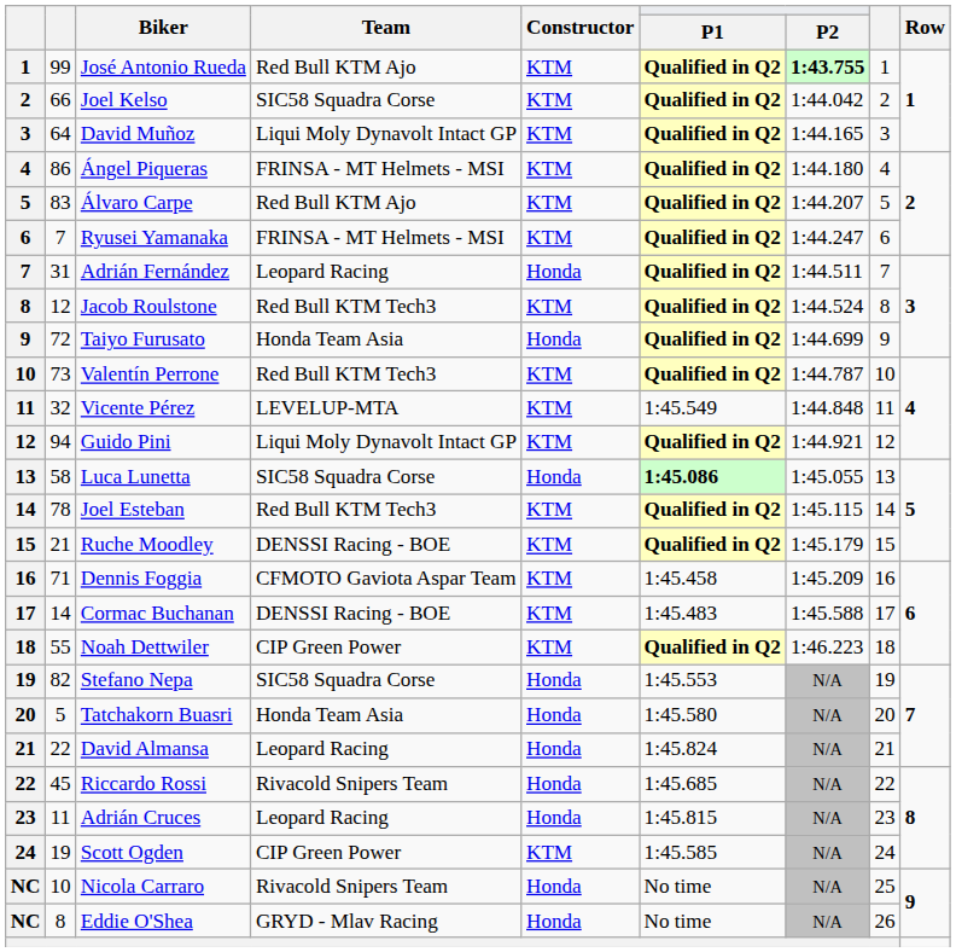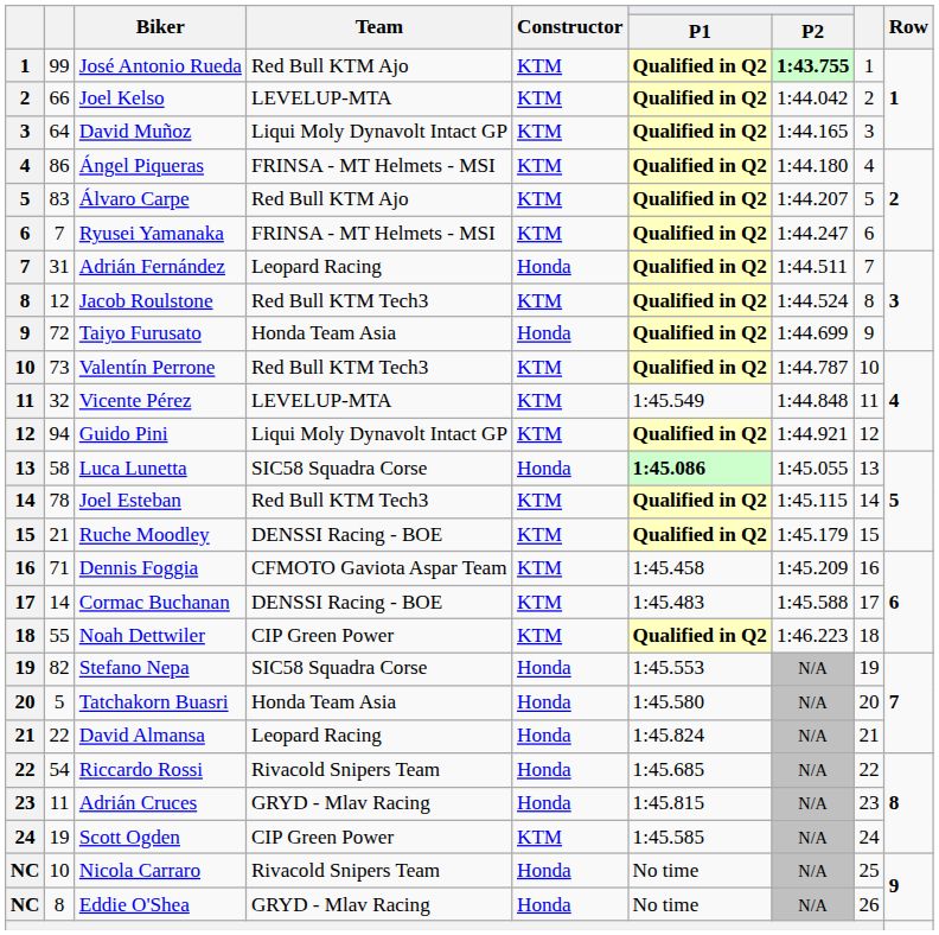Joel Kelso | Team: SIC58 Squadra Corse -> LEVELUP-MTA
Riccardo Rossi | column 2: 45 -> 54
Adrián Cruces | Team: Leopard Racing -> GRYD - Mlav Racing
